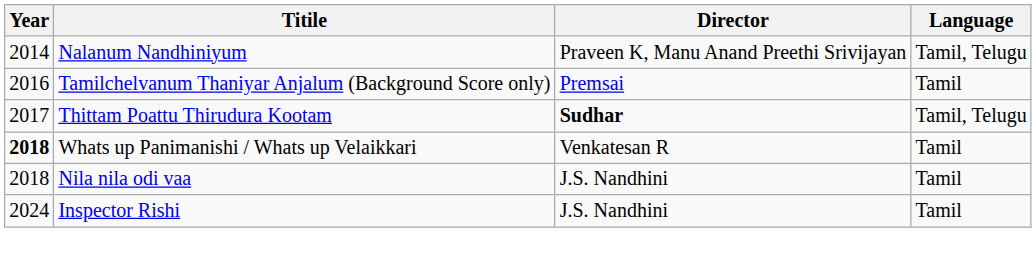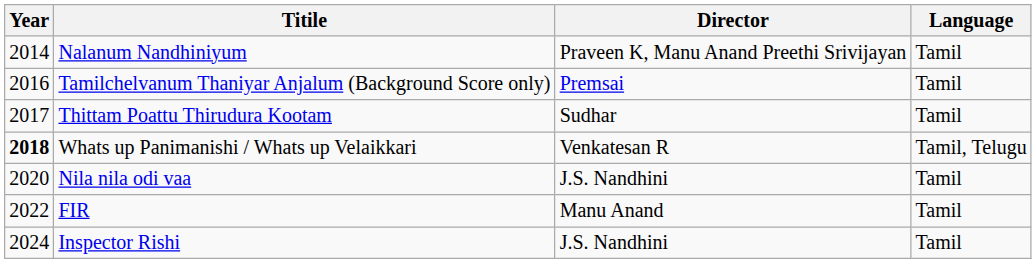Nalanum Nandhiniyum | Language: Tamil, Telugu -> Tamil
Thittam Poattu Thirudura Kootam | Director: bold -> normal
Thittam Poattu Thirudura Kootam | Language: Tamil, Telugu -> Tamil
Whats up Panimanishi / Whats up Velaikkari | Language: Tamil -> Tamil, Telugu
Nila nila odi vaa | Year: 2018 -> 2020
+ row: 2022 | FIR | Manu Anand | Tamil
